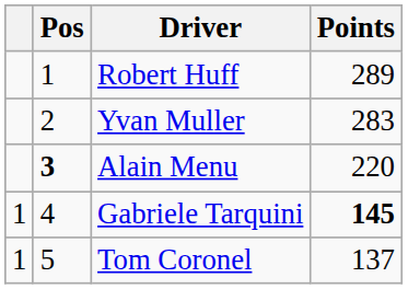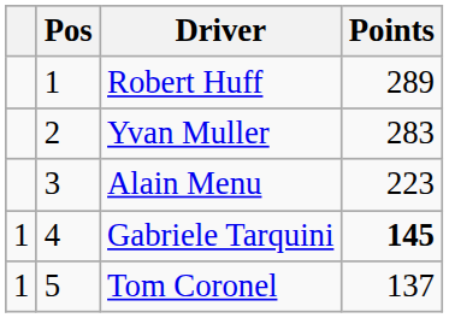Alain Menu | Pos: bold -> normal
Alain Menu | Points: 220 -> 223
